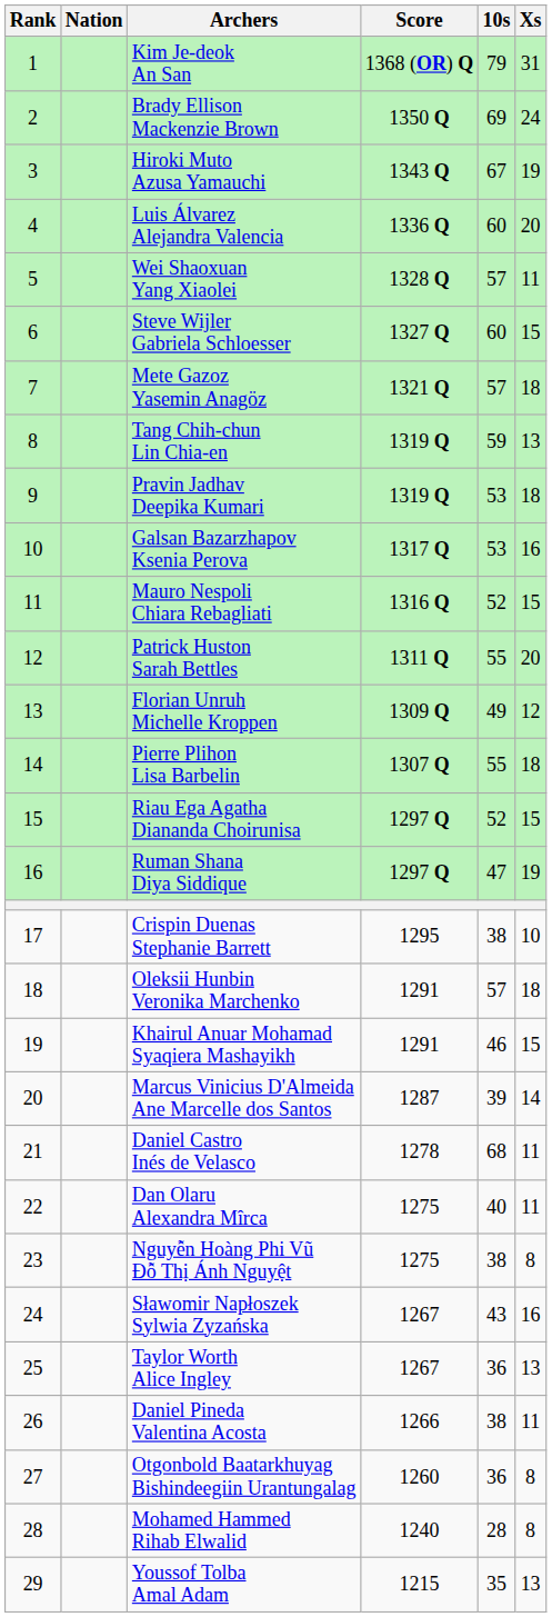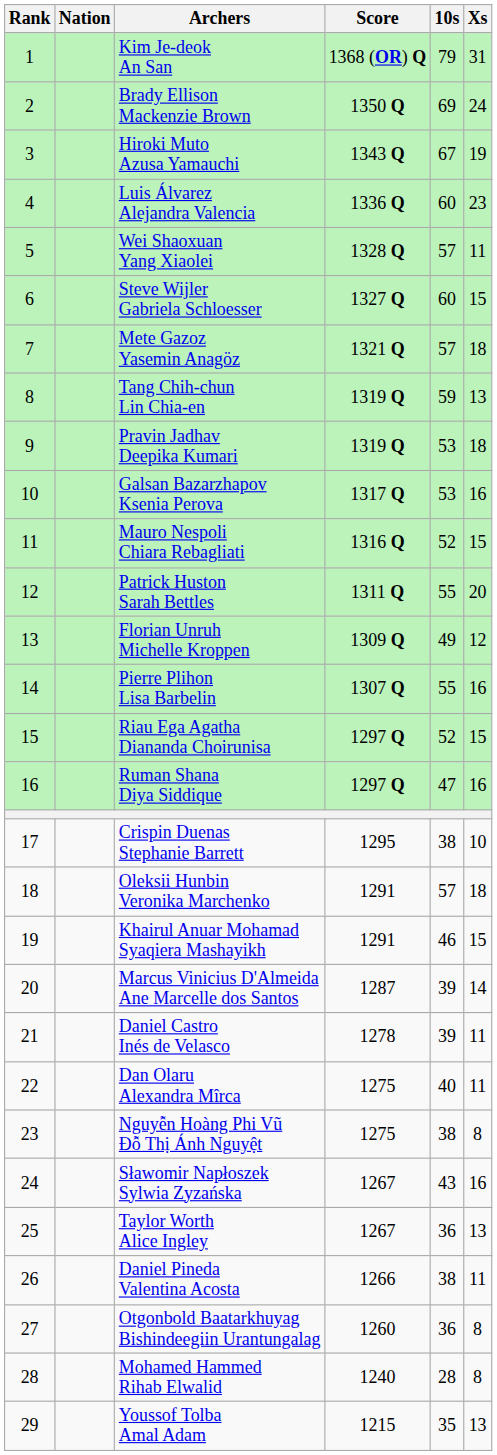Luis Álvarez Alejandra Valencia | Xs: 20 -> 23
Pierre Plihon Lisa Barbelin | Xs: 18 -> 16
Ruman Shana Diya Siddique | Xs: 19 -> 16
Daniel Castro Inés de Velasco | 10s: 68 -> 39
